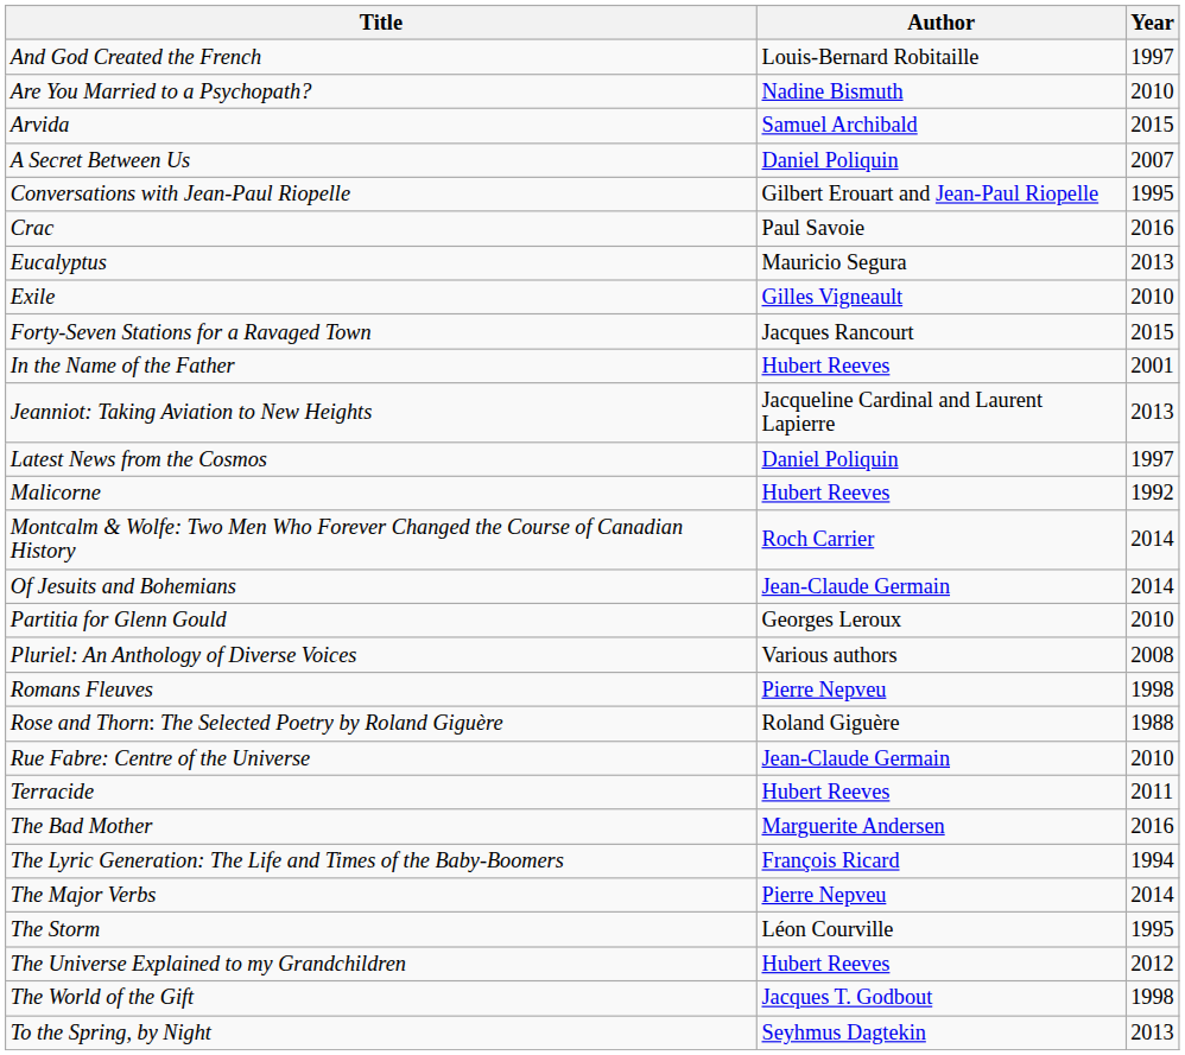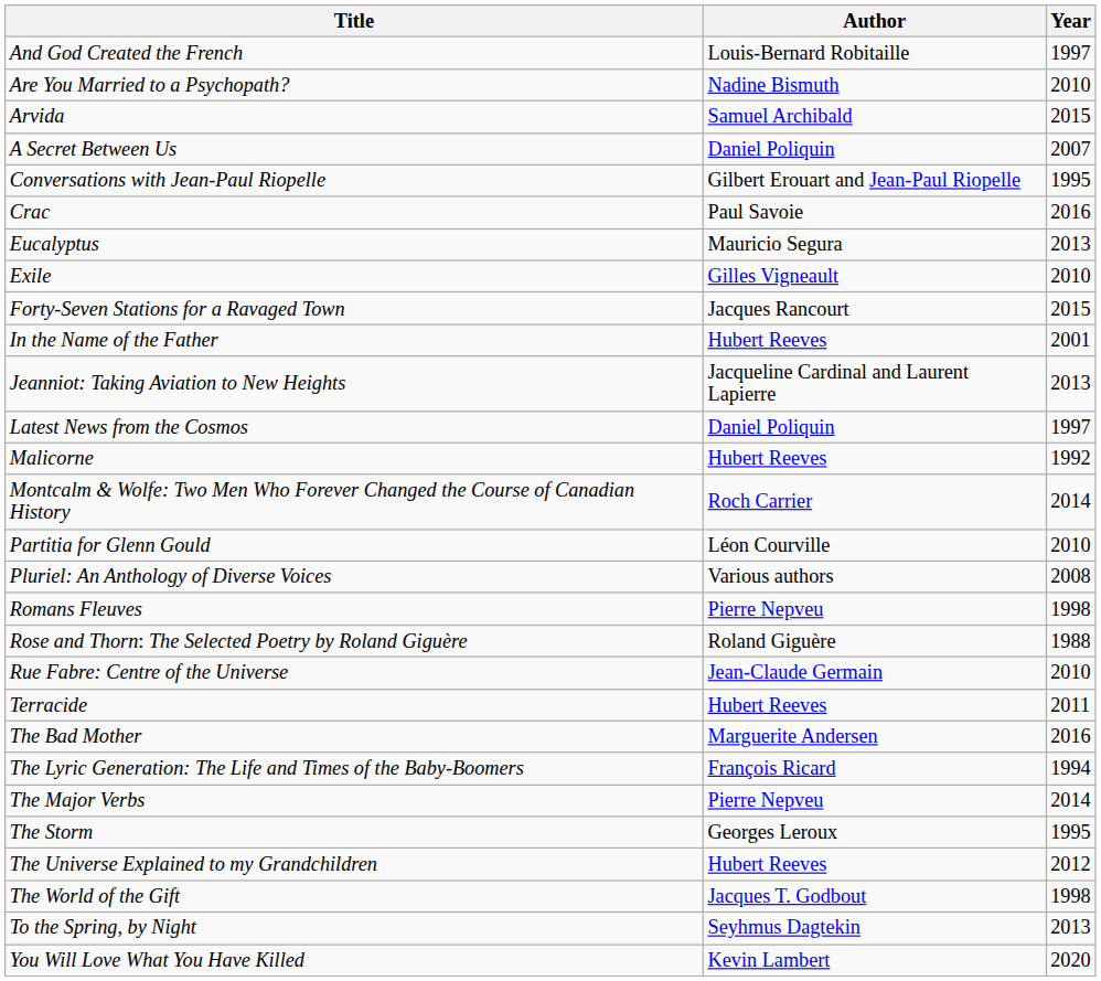- row: Of Jesuits and Bohemians | Jean-Claude Germain | 2014
Partitia for Glenn Gould | Author: Georges Leroux -> Léon Courville
The Storm | Author: Léon Courville -> Georges Leroux
+ row: You Will Love What You Have Killed | Kevin Lambert | 2020
